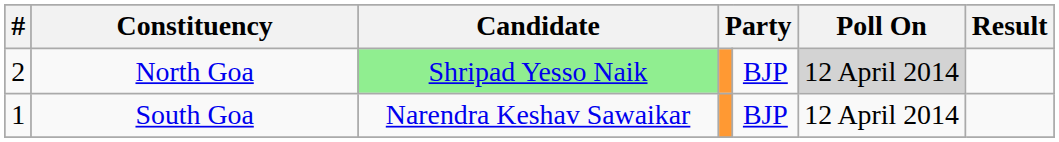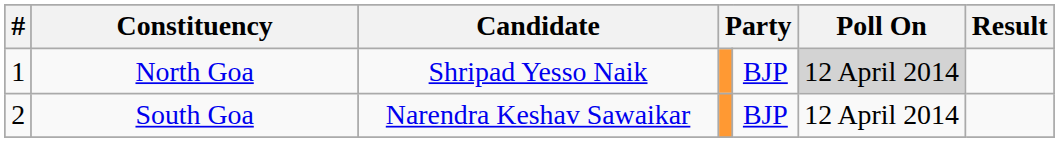North Goa | #: 2 -> 1
North Goa | Candidate: lightgreen background -> no background
South Goa | #: 1 -> 2
